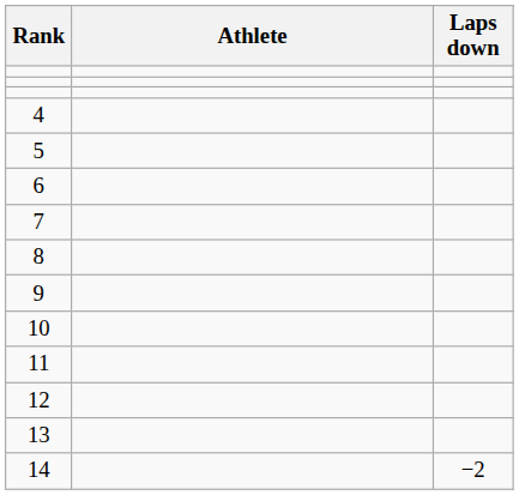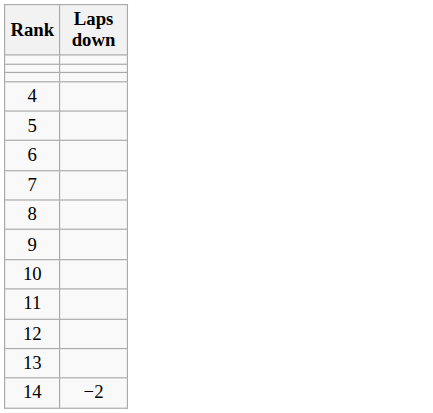- column: Athlete
